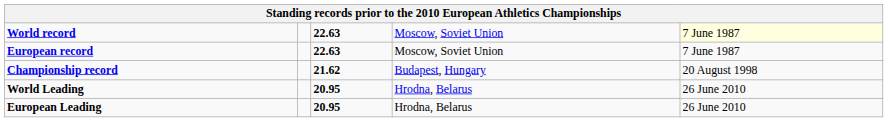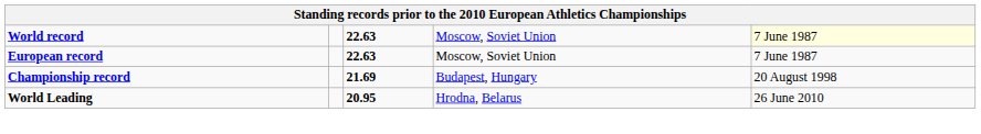Championship record | column 3: 21.62 -> 21.69
- row: European Leading | 20.95 | Hrodna, Belarus | 26 June 2010
